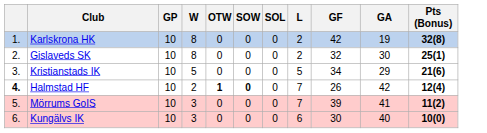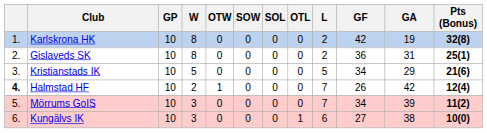+ column: OTL | 0 | 0 | 0 | 0 | 0 | 1
Gislaveds SK | GF: 32 -> 36
Gislaveds SK | GA: 30 -> 31
Halmstad HF | OTW: bold -> normal
Halmstad HF | SOW: bold -> normal
Mörrums GoIS | GF: 39 -> 34
Mörrums GoIS | GA: 41 -> 39
Kungälvs IK | GF: 30 -> 27
Kungälvs IK | GA: 40 -> 38
